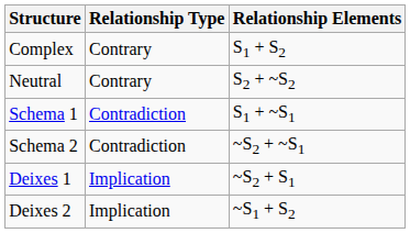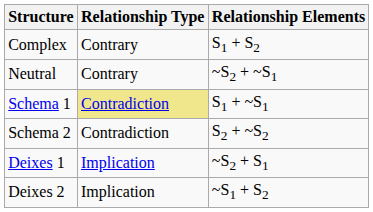Neutral | Relationship Elements: S2 + ~S2 -> ~S2 + ~S1
Schema 1 | Relationship Type: no background -> khaki background
Schema 2 | Relationship Elements: ~S2 + ~S1 -> S2 + ~S2
